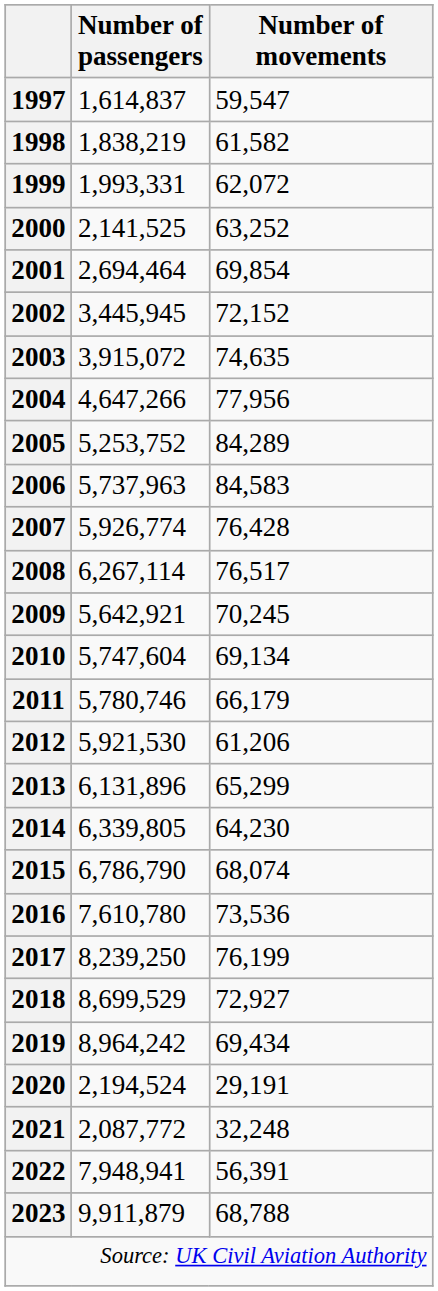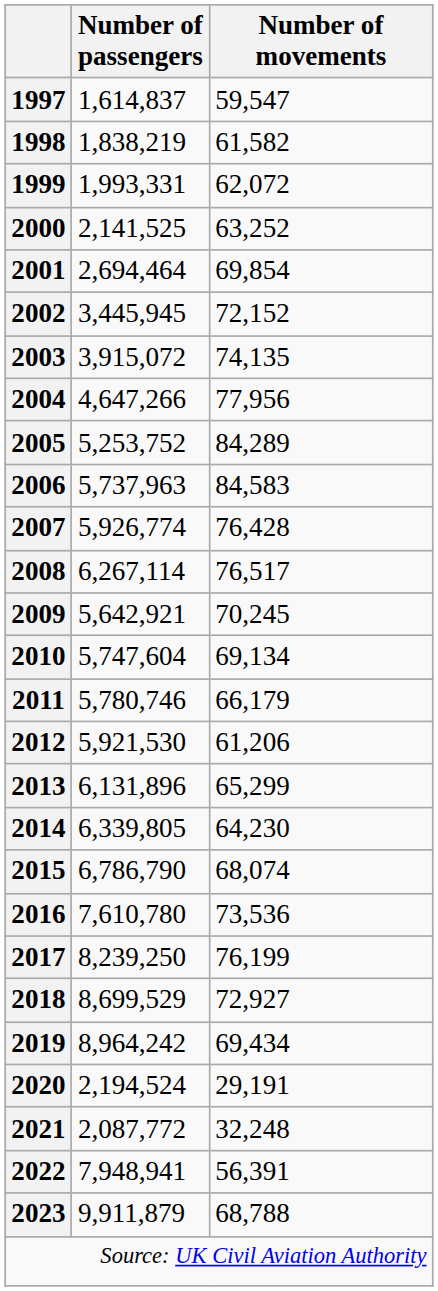2003 | Number of movements: 74,635 -> 74,135
